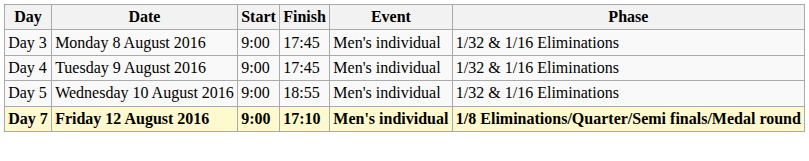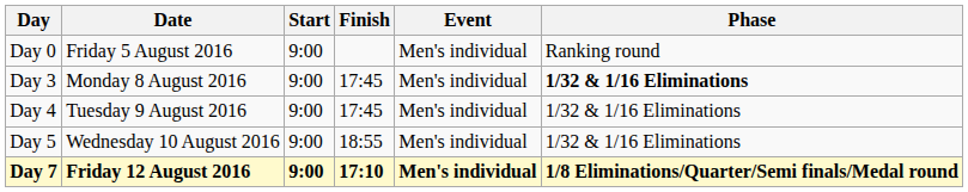+ row: Day 0 | Friday 5 August 2016 | 9:00 | Men's individual | Ranking round
Day 3 | Phase: normal -> bold
